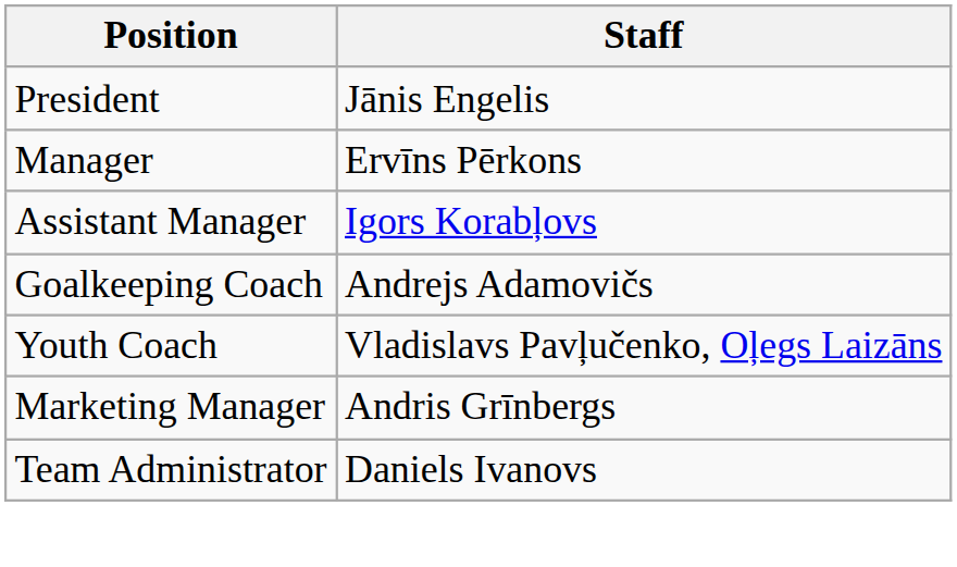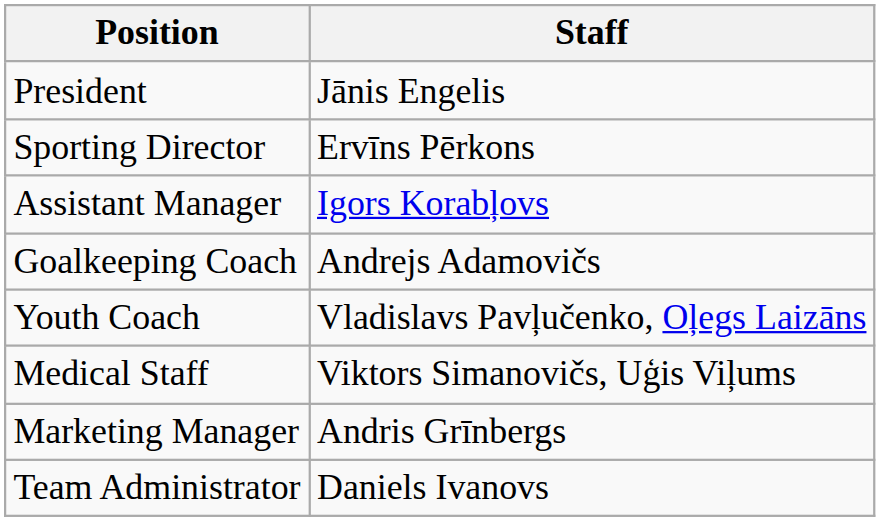+ row: Sporting Director | Ervīns Pērkons
- row: Manager | Ervīns Pērkons
+ row: Medical Staff | Viktors Simanovičs, Uģis Viļums
